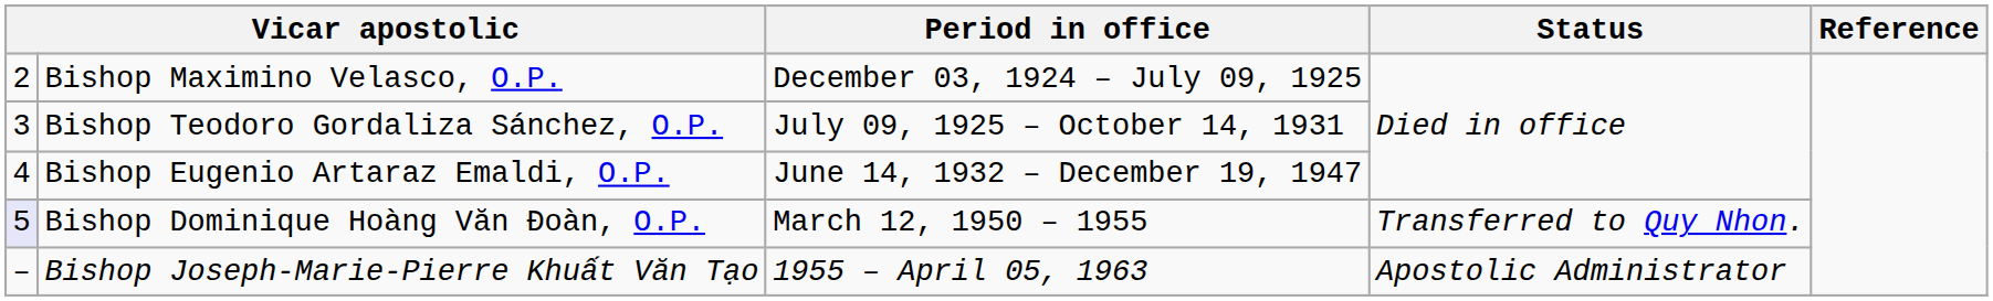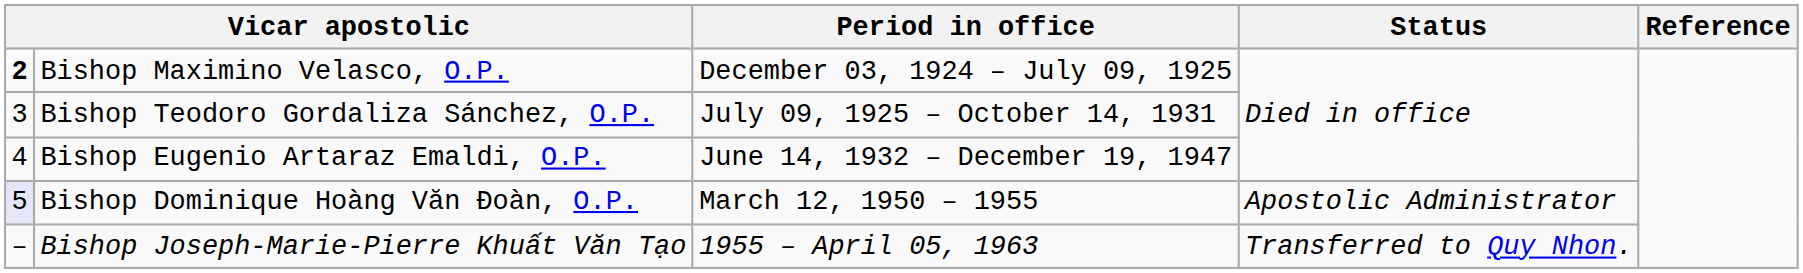Bishop Maximino Velasco, O.P. | column 1: normal -> bold
Bishop Dominique Hoàng Văn Ðoàn, O.P. | Status: Transferred to Quy Nhon. -> Apostolic Administrator
Bishop Joseph-Marie-Pierre Khuất Văn Tạo | Status: Apostolic Administrator -> Transferred to Quy Nhon.
